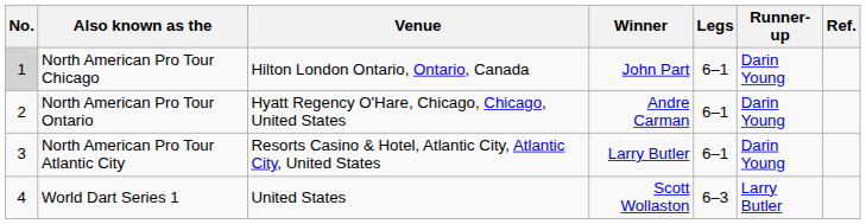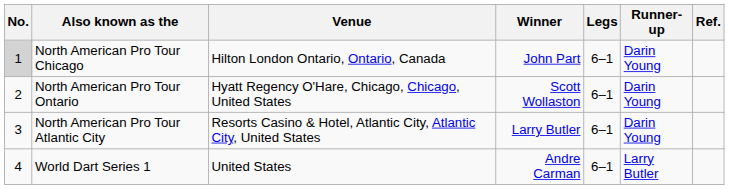North American Pro Tour Ontario | Winner: Andre Carman -> Scott Wollaston
World Dart Series 1 | Winner: Scott Wollaston -> Andre Carman
World Dart Series 1 | Legs: 6–3 -> 6–1
